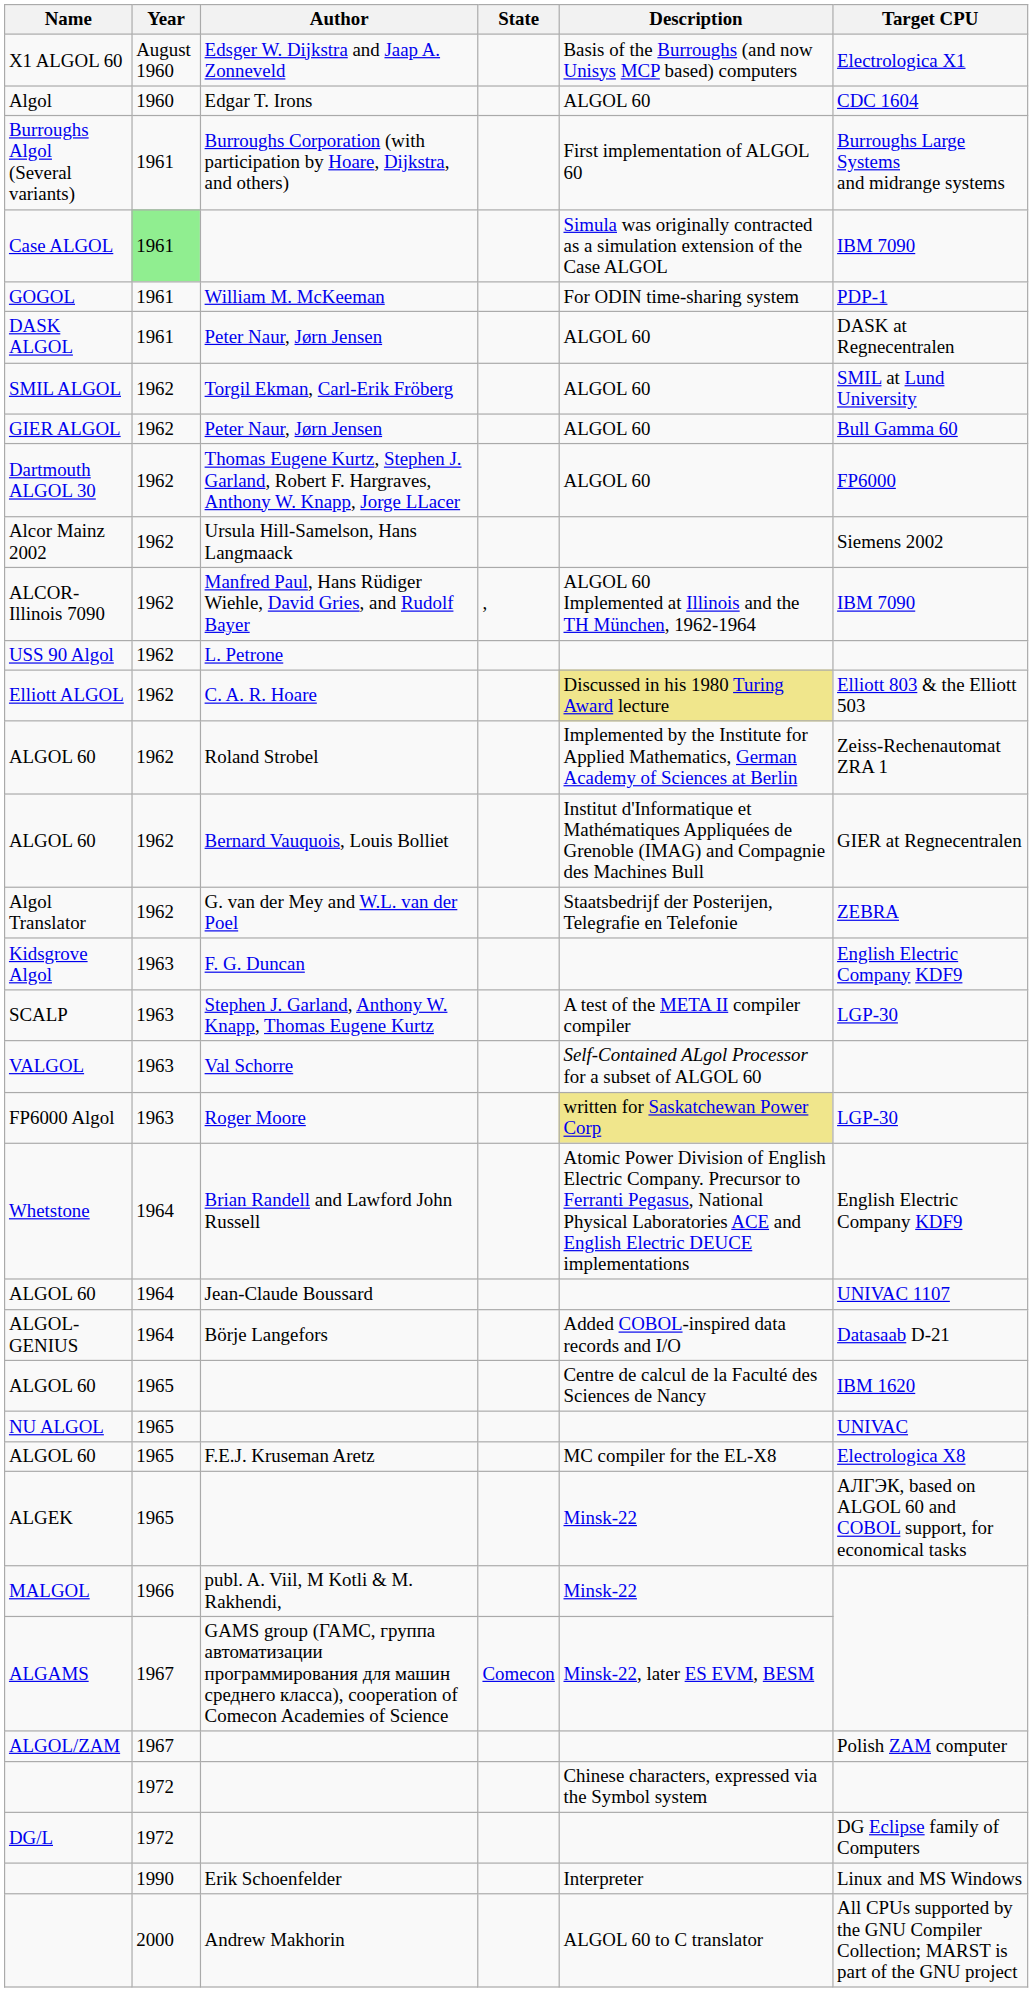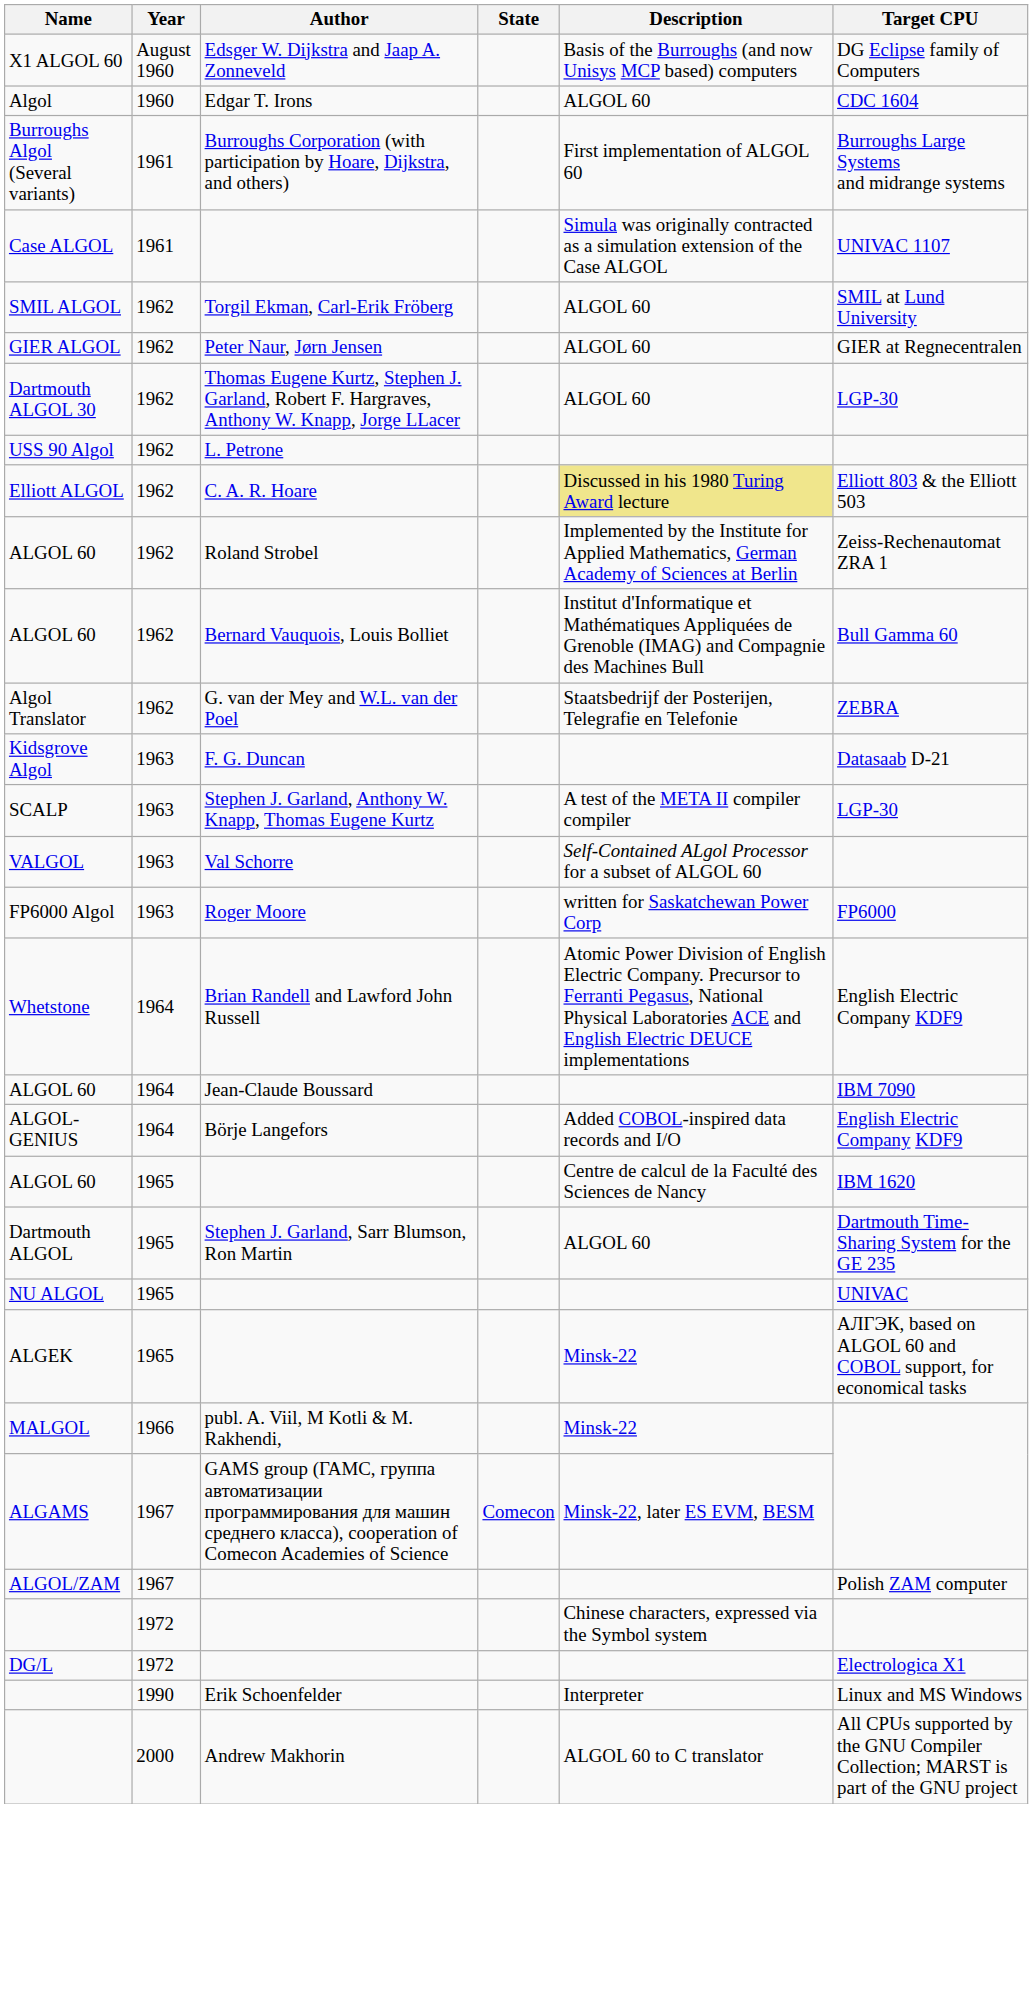X1 ALGOL 60 | Target CPU: Electrologica X1 -> DG Eclipse family of Computers
Case ALGOL | Year: lightgreen background -> no background
Case ALGOL | Target CPU: IBM 7090 -> UNIVAC 1107
- row: GOGOL | 1961 | William M. McKeeman | For ODIN time-sharing system | PDP-1
- row: DASK ALGOL | 1961 | Peter Naur, Jørn Jensen | ALGOL 60 | DASK at Regnecentralen
GIER ALGOL | Target CPU: Bull Gamma 60 -> GIER at Regnecentralen
Dartmouth ALGOL 30 | Target CPU: FP6000 -> LGP-30
- row: Alcor Mainz 2002 | 1962 | Ursula Hill-Samelson, Hans Langmaack | Siemens 2002
- row: ALCOR-Illinois 7090 | 1962 | Manfred Paul, Hans Rüdiger Wiehle, David Gries, and Rudolf Bayer | , | ALGOL 60 Implemented at Illinois and the TH München, 1962-1964 | IBM 7090
ALGOL 60 / Bernard Vauquois, Louis Bolliet | Target CPU: GIER at Regnecentralen -> Bull Gamma 60
Kidsgrove Algol | Target CPU: English Electric Company KDF9 -> Datasaab D-21
FP6000 Algol | Description: khaki background -> no background
FP6000 Algol | Target CPU: LGP-30 -> FP6000
ALGOL 60 / Jean-Claude Boussard | Target CPU: UNIVAC 1107 -> IBM 7090
ALGOL-GENIUS | Target CPU: Datasaab D-21 -> English Electric Company KDF9
+ row: Dartmouth ALGOL | 1965 | Stephen J. Garland, Sarr Blumson, Ron Martin | ALGOL 60 | Dartmouth Time-Sharing System for the GE 235
- row: ALGOL 60 | 1965 | F.E.J. Kruseman Aretz | MC compiler for the EL-X8 | Electrologica X8
DG/L | Target CPU: DG Eclipse family of Computers -> Electrologica X1
